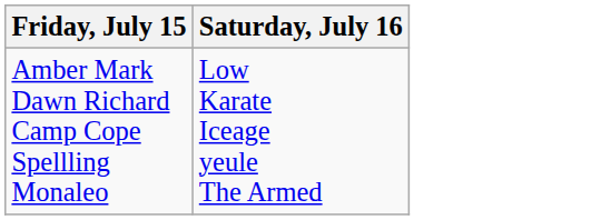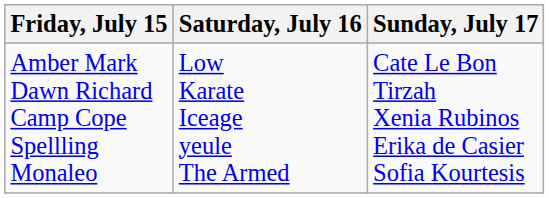+ column: Sunday, July 17 | Cate Le Bon Tirzah Xenia Rubinos Erika de Casier Sofia Kourtesis
